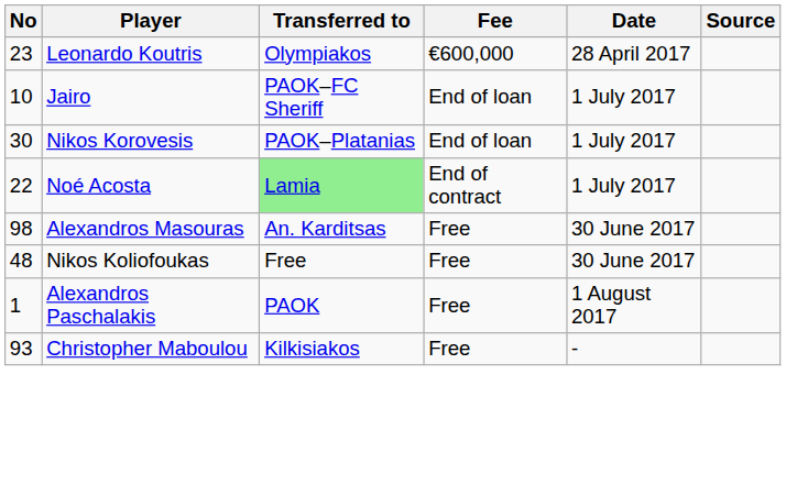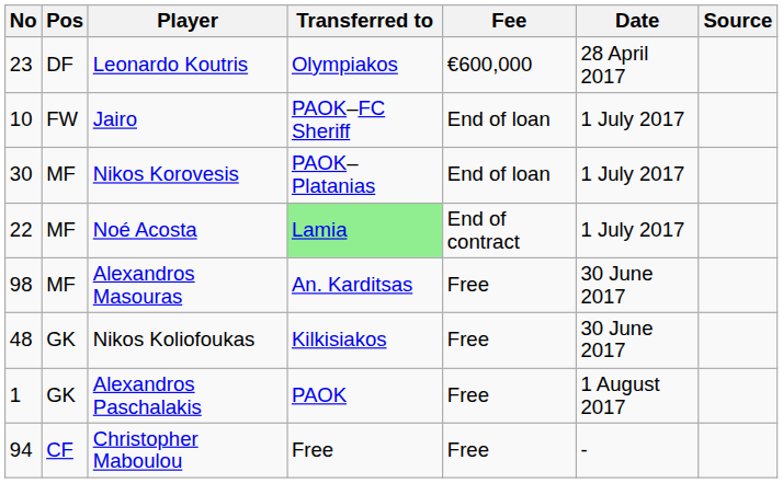+ column: Pos | DF | FW | MF | MF | MF | GK | GK | CF
Nikos Koliofoukas | Transferred to: Free -> Kilkisiakos
Christopher Maboulou | No: 93 -> 94
Christopher Maboulou | Transferred to: Kilkisiakos -> Free
